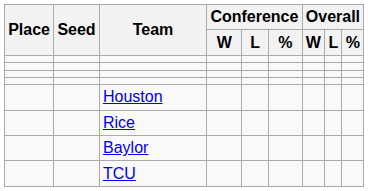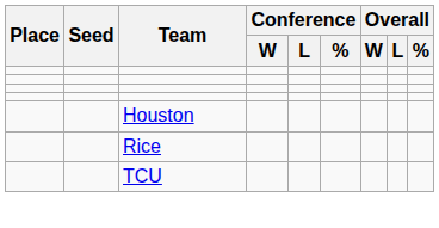- row: Baylor
